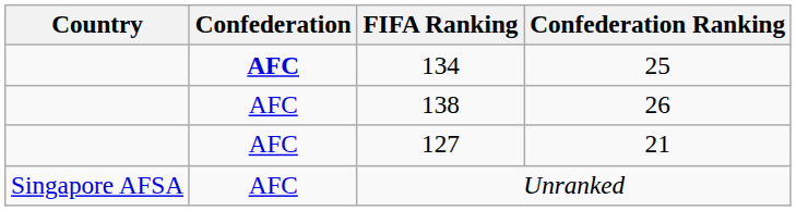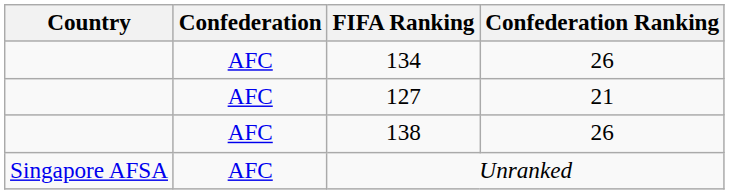134 | Confederation: bold -> normal
134 | Confederation Ranking: 25 -> 26
rows swapped: 138 <-> 127
